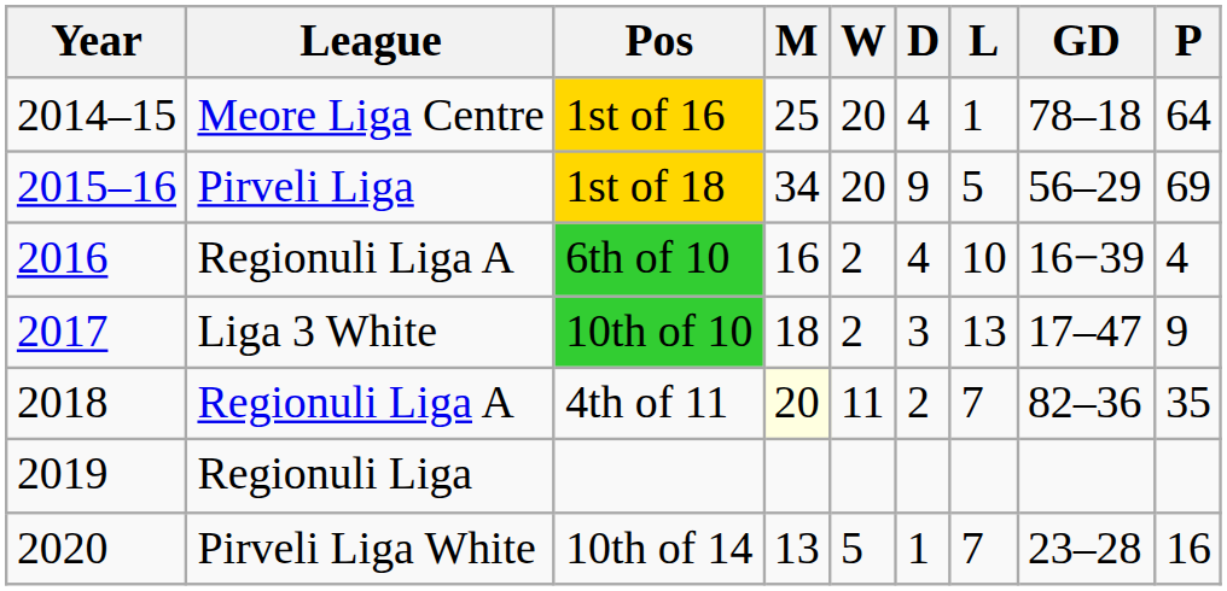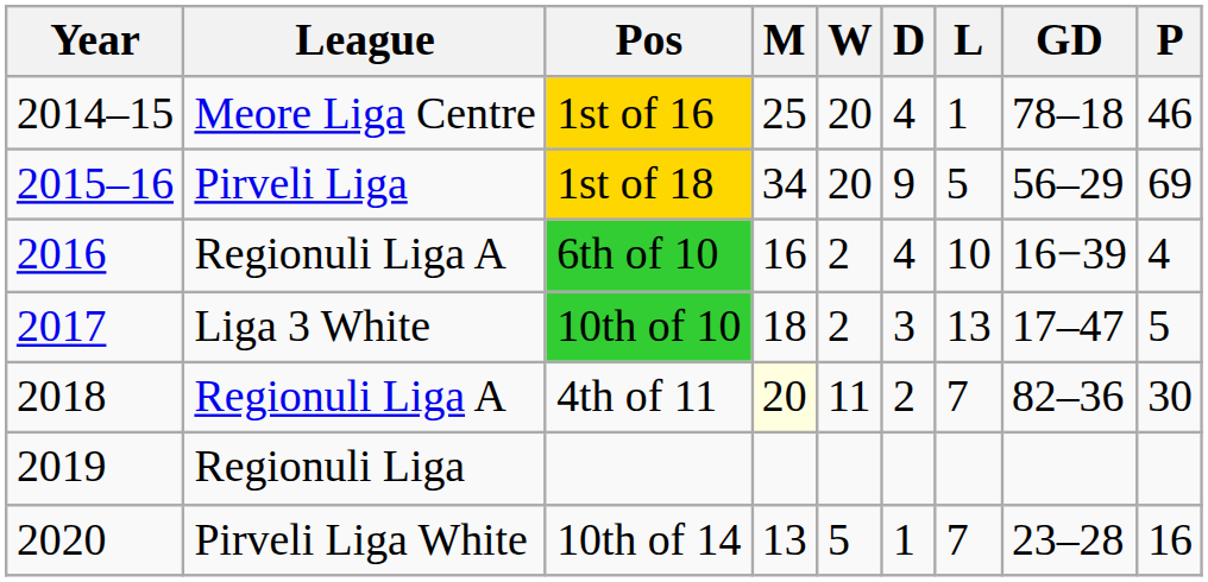1st of 16 | P: 64 -> 46
10th of 10 | P: 9 -> 5
4th of 11 | P: 35 -> 30
